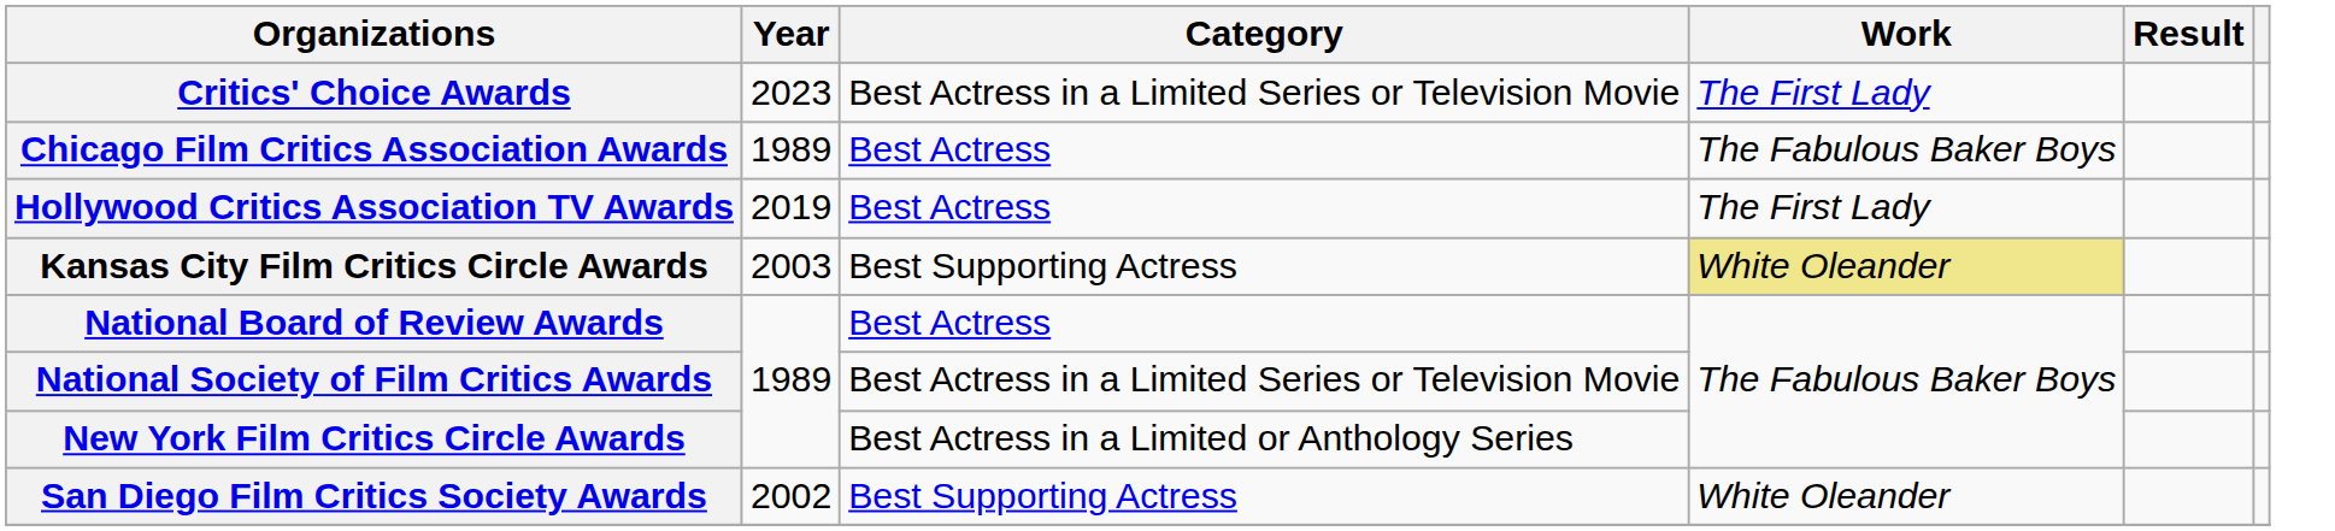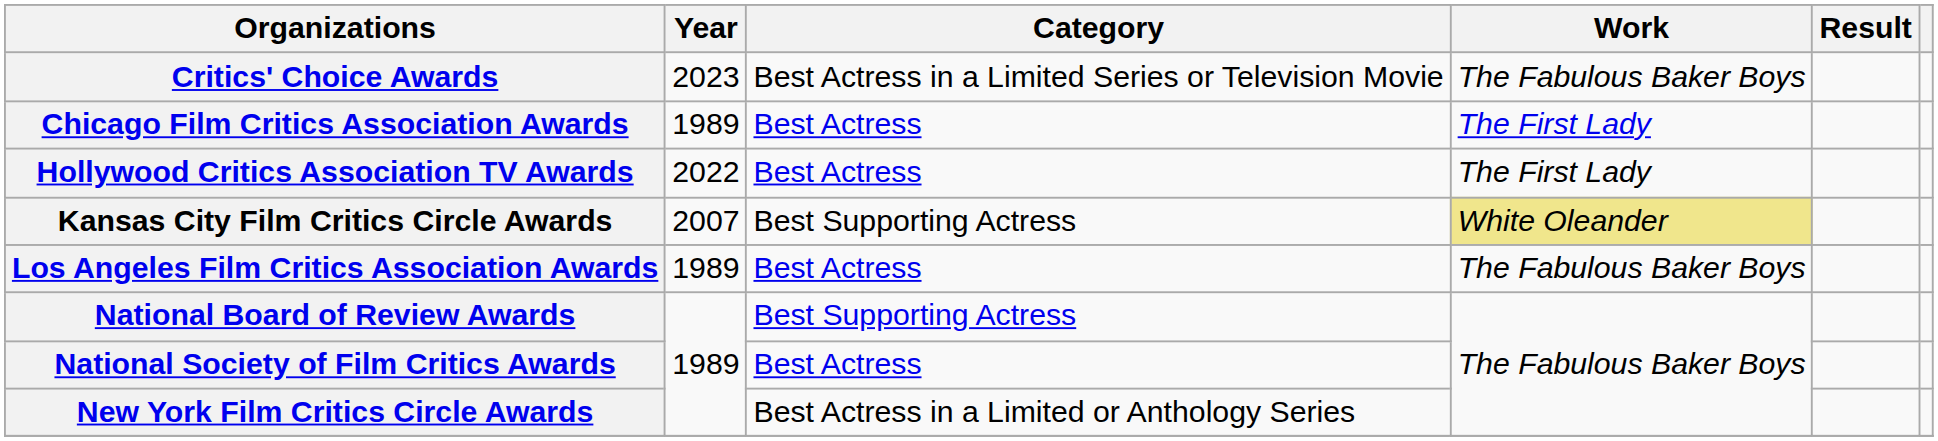Critics' Choice Awards | Work: The First Lady -> The Fabulous Baker Boys
Chicago Film Critics Association Awards | Work: The Fabulous Baker Boys -> The First Lady
Hollywood Critics Association TV Awards | Year: 2019 -> 2022
Kansas City Film Critics Circle Awards | Year: 2003 -> 2007
+ row: Los Angeles Film Critics Association Awards | 1989 | Best Actress | The Fabulous Baker Boys
National Board of Review Awards | Category: Best Actress -> Best Supporting Actress
National Society of Film Critics Awards | Category: Best Actress in a Limited Series or Television Movie -> Best Actress
- row: San Diego Film Critics Society Awards | 2002 | Best Supporting Actress | White Oleander
